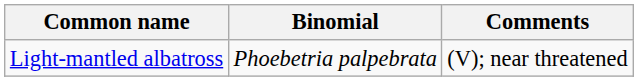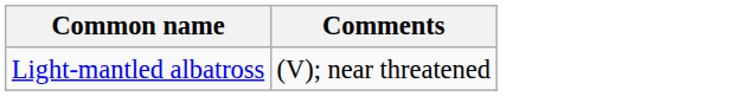- column: Binomial | Phoebetria palpebrata
